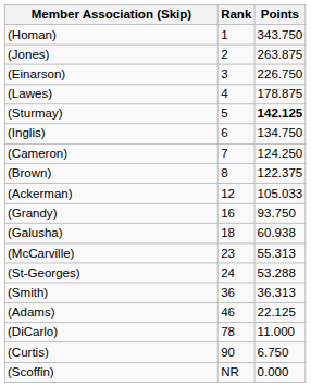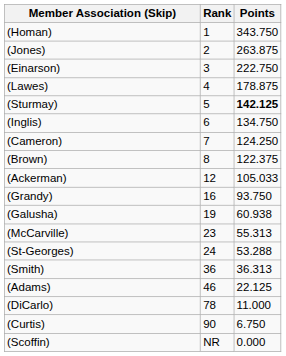(Einarson) | Points: 226.750 -> 222.750
(Galusha) | Rank: 18 -> 19
